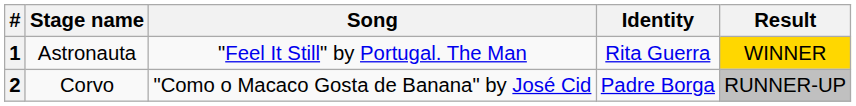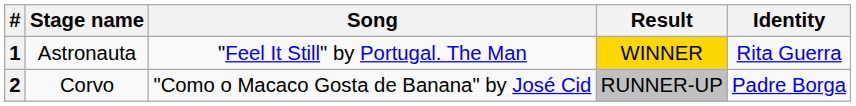columns swapped: Identity <-> Result
